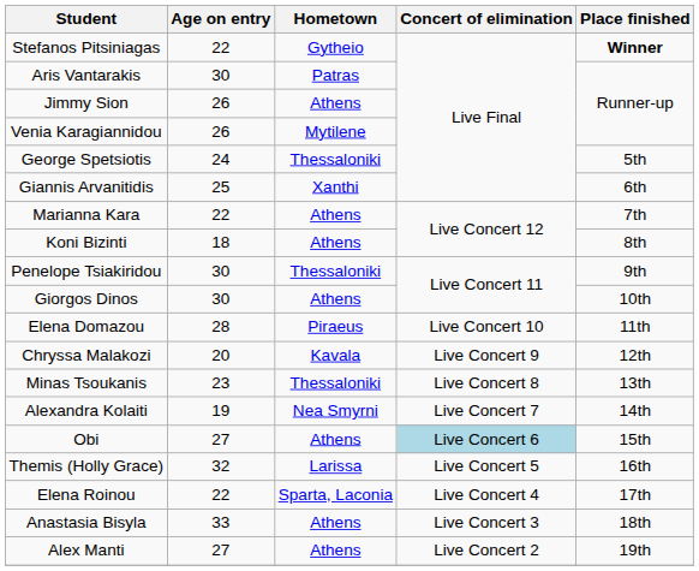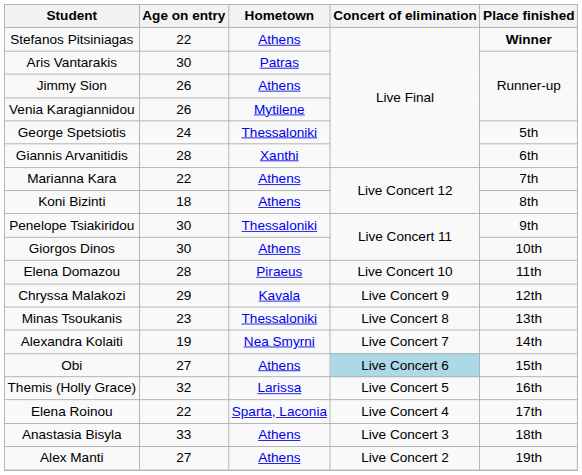Stefanos Pitsiniagas | Hometown: Gytheio -> Athens
Giannis Arvanitidis | Age on entry: 25 -> 28
Chryssa Malakozi | Age on entry: 20 -> 29
